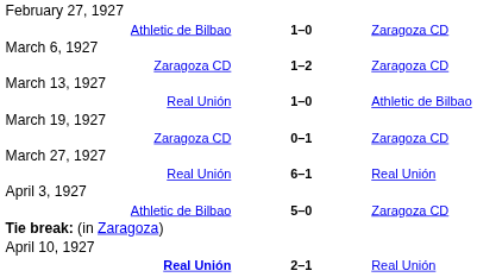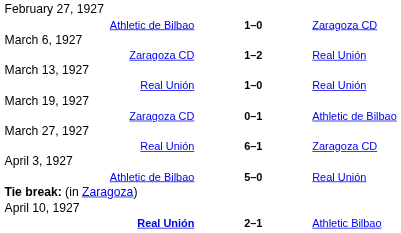Zaragoza CD / 1–2 | column 3: Zaragoza CD -> Real Unión
Real Unión / 1–0 | column 3: Athletic de Bilbao -> Real Unión
Zaragoza CD / 0–1 | column 3: Zaragoza CD -> Athletic de Bilbao
Real Unión / 6–1 | column 3: Real Unión -> Zaragoza CD
Athletic de Bilbao / 5–0 | column 3: Zaragoza CD -> Real Unión
Real Unión / 2–1 | column 3: Real Unión -> Athletic Bilbao
